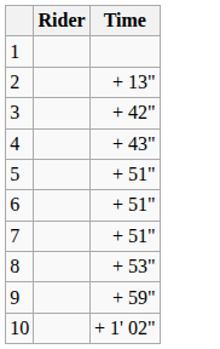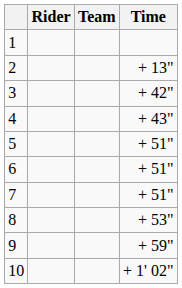+ column: Team
